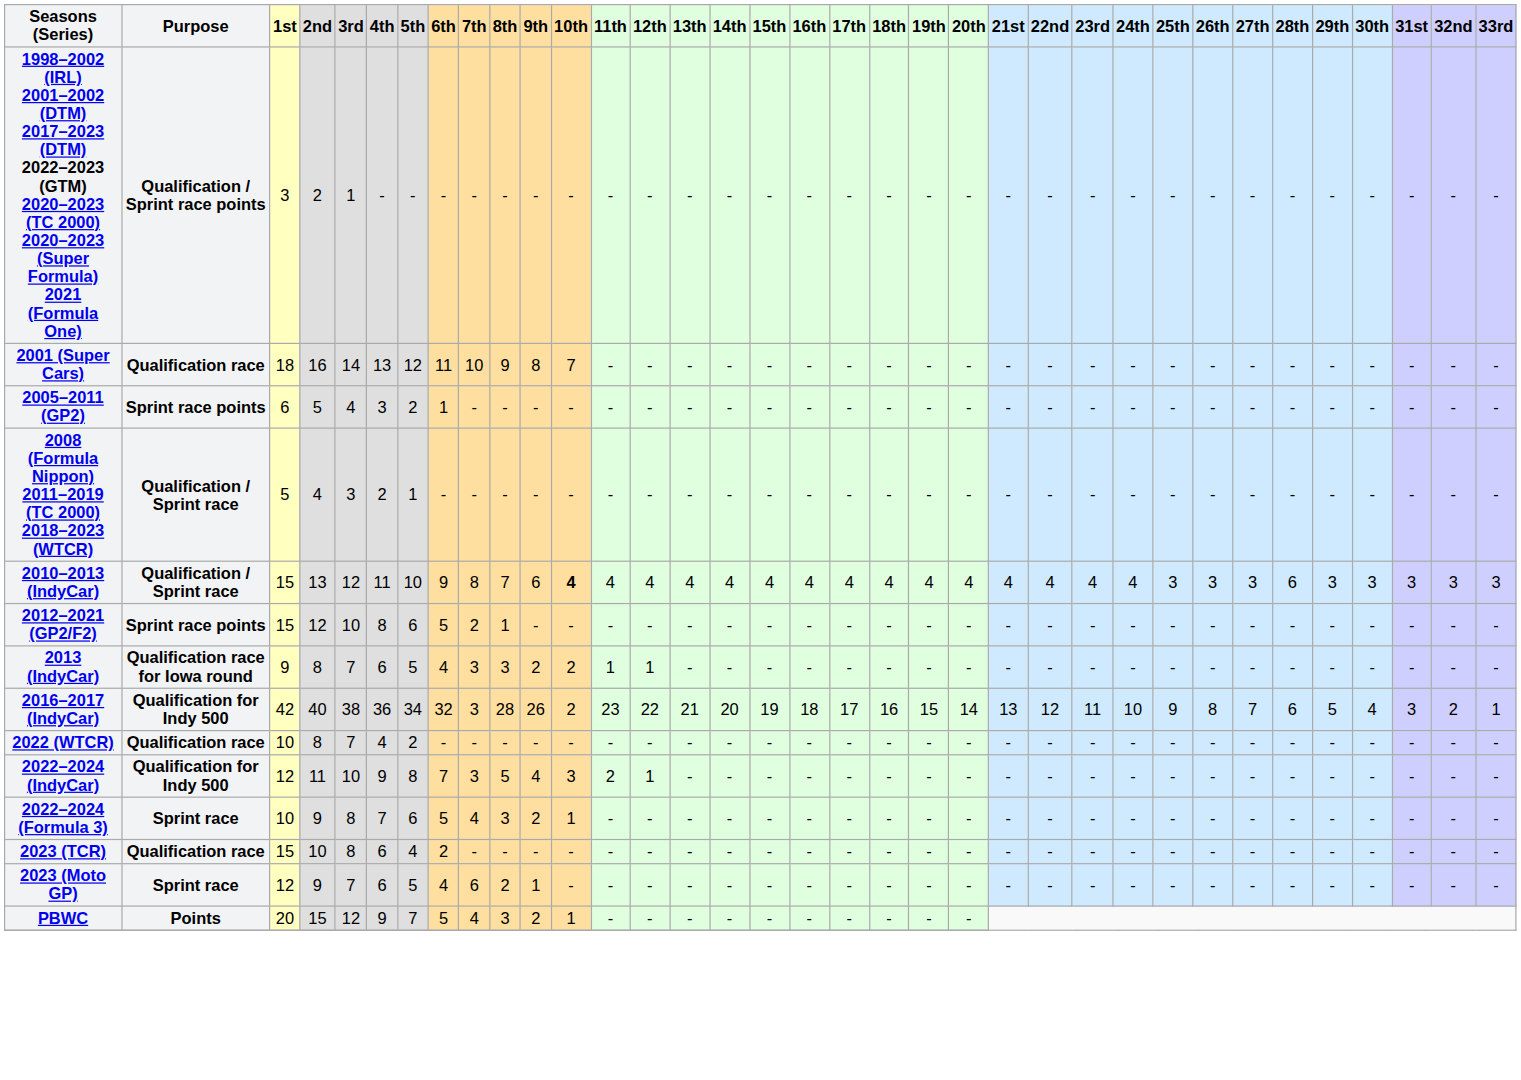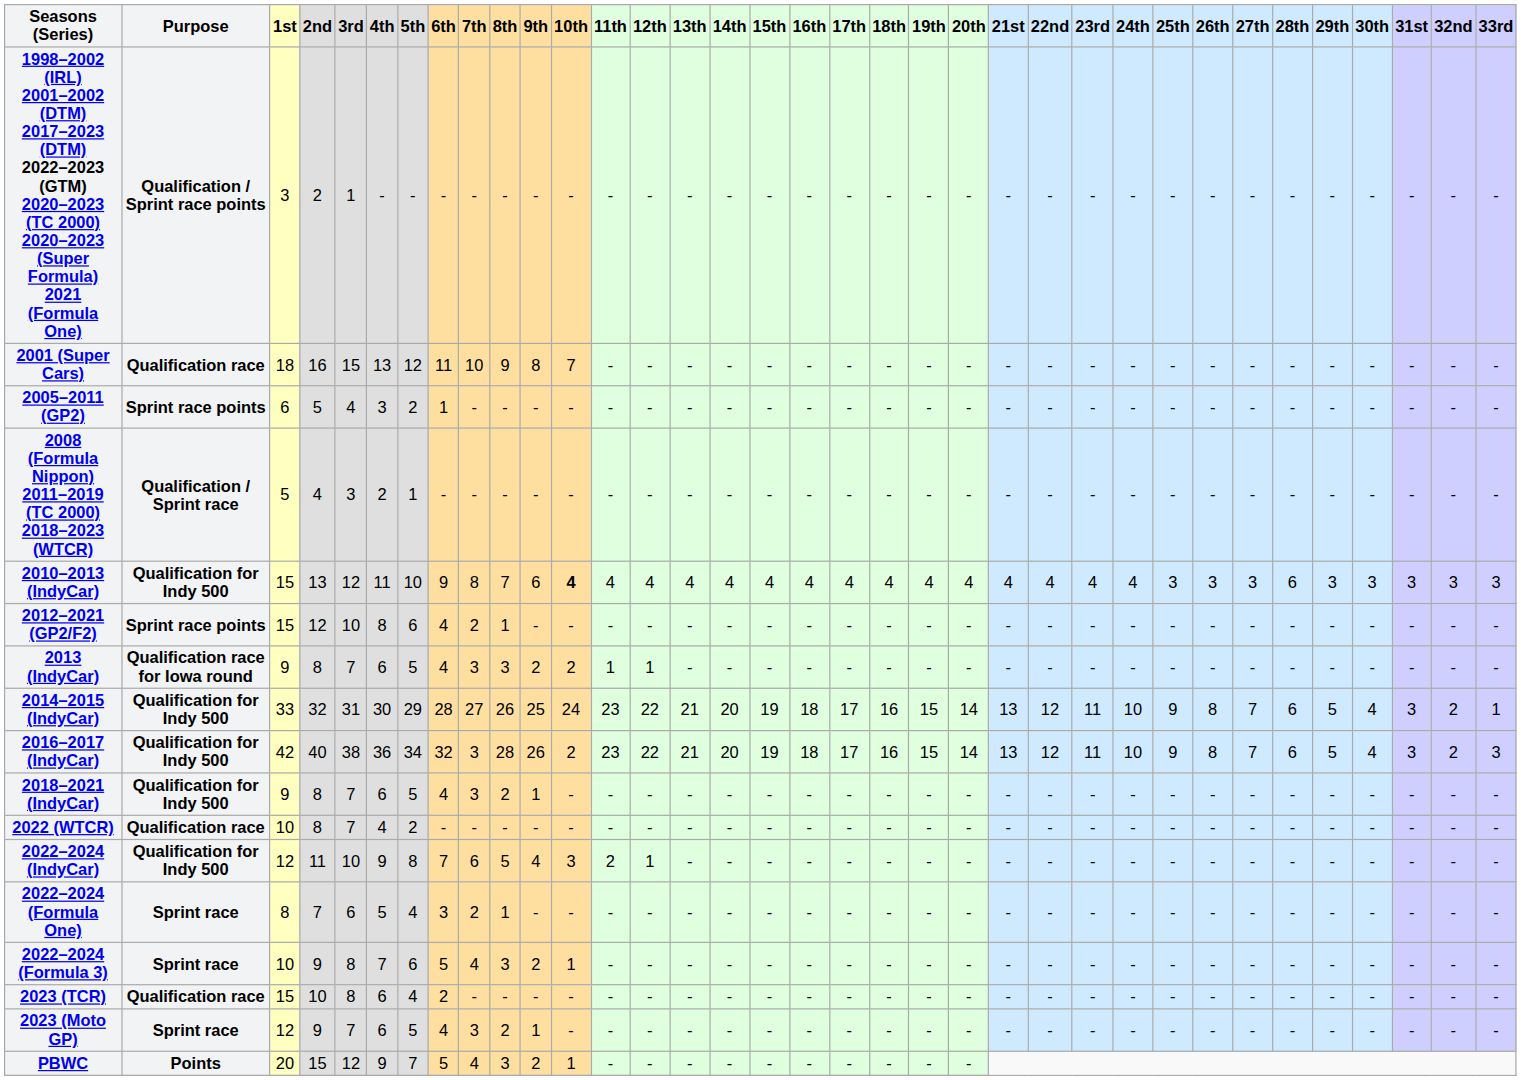2001 (Super Cars) | 3rd: 14 -> 15
2010–2013 (IndyCar) | Purpose: Qualification / Sprint race -> Qualification for Indy 500
2012–2021 (GP2/F2) | 6th: 5 -> 4
+ row: 2014–2015 (IndyCar) | Qualification for Indy 500 | 33 | 32 | 31 | 30 | 29 | 28 | 27 | 26 | 25 | 24 | 23 | 22 | 21 | 20 | 19 | 18 | 17 | 16 | 15 | 14 | 13 | 12 | 11 | 10 | 9 | 8 | 7 | 6 | 5 | 4 | 3 | 2 | 1
2016–2017 (IndyCar) | 33rd: 1 -> 3
+ row: 2018–2021 (IndyCar) | Qualification for Indy 500 | 9 | 8 | 7 | 6 | 5 | 4 | 3 | 2 | 1 | - | - | - | - | - | - | - | - | - | - | - | - | - | - | - | - | - | - | - | - | - | - | - | -
2022–2024 (IndyCar) | 7th: 3 -> 6
+ row: 2022–2024 (Formula One) | Sprint race | 8 | 7 | 6 | 5 | 4 | 3 | 2 | 1 | - | - | - | - | - | - | - | - | - | - | - | - | - | - | - | - | - | - | - | - | - | - | - | - | -
2023 (Moto GP) | 7th: 6 -> 3
